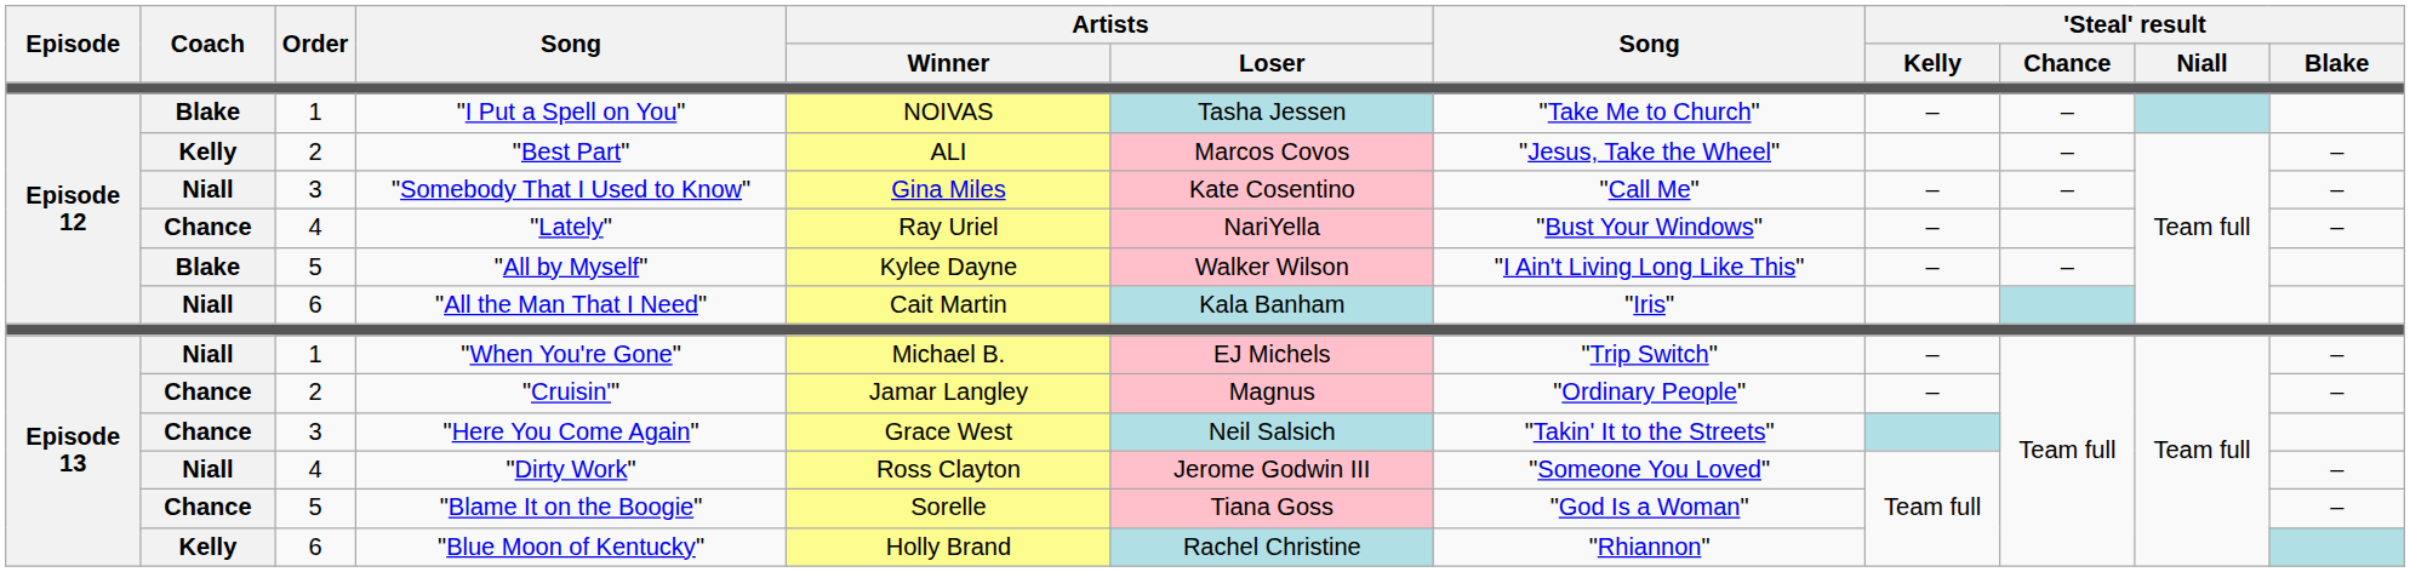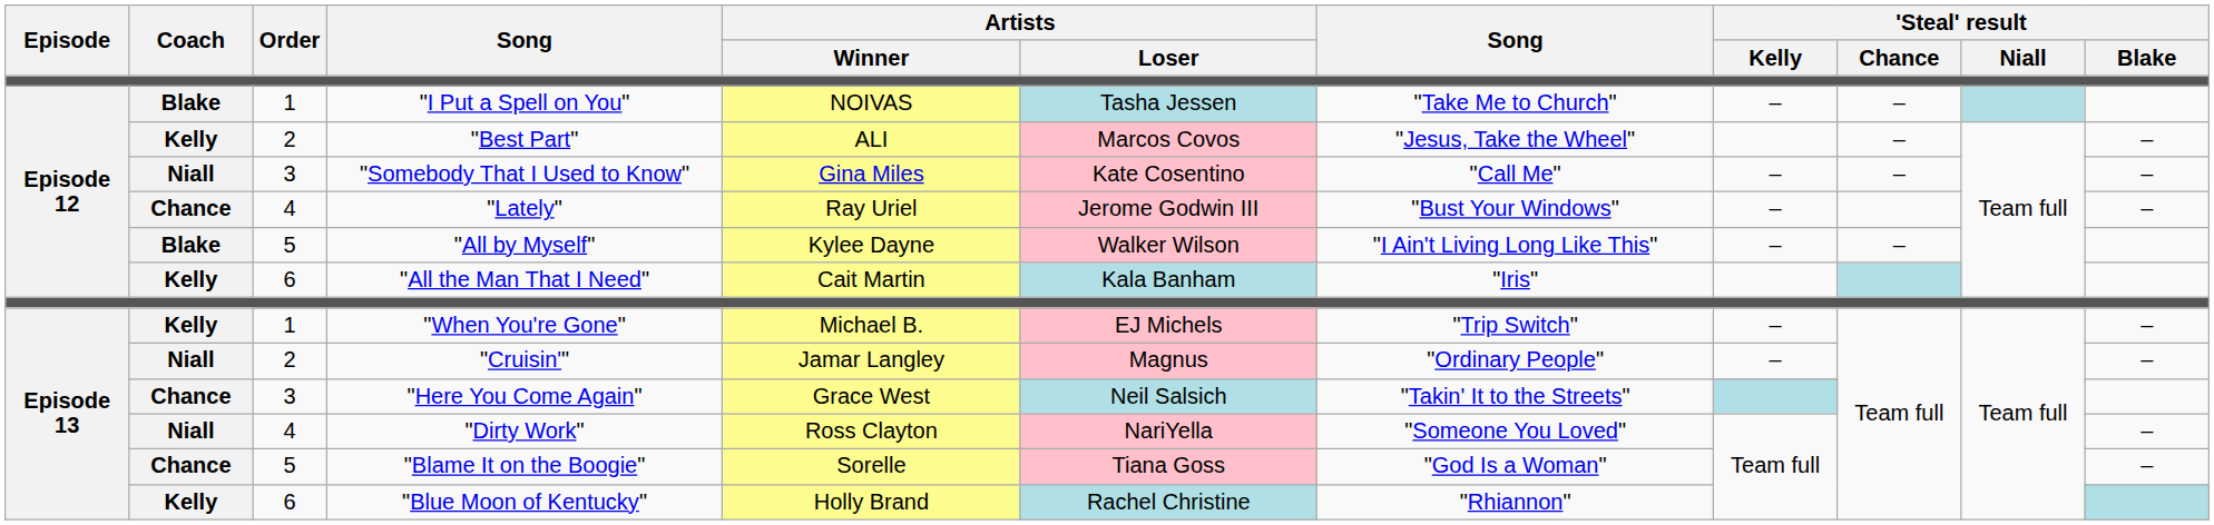"Lately" | Artists / Loser: NariYella -> Jerome Godwin III
"All the Man That I Need" | Coach: Niall -> Kelly
"When You're Gone" | Coach: Niall -> Kelly
"Cruisin'" | Coach: Chance -> Niall
"Dirty Work" | Artists / Loser: Jerome Godwin III -> NariYella
